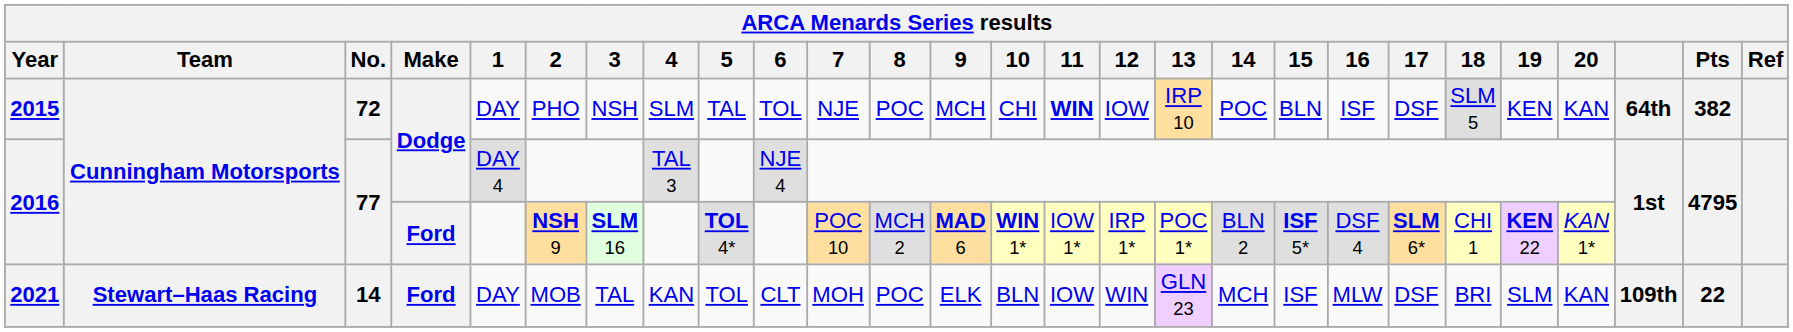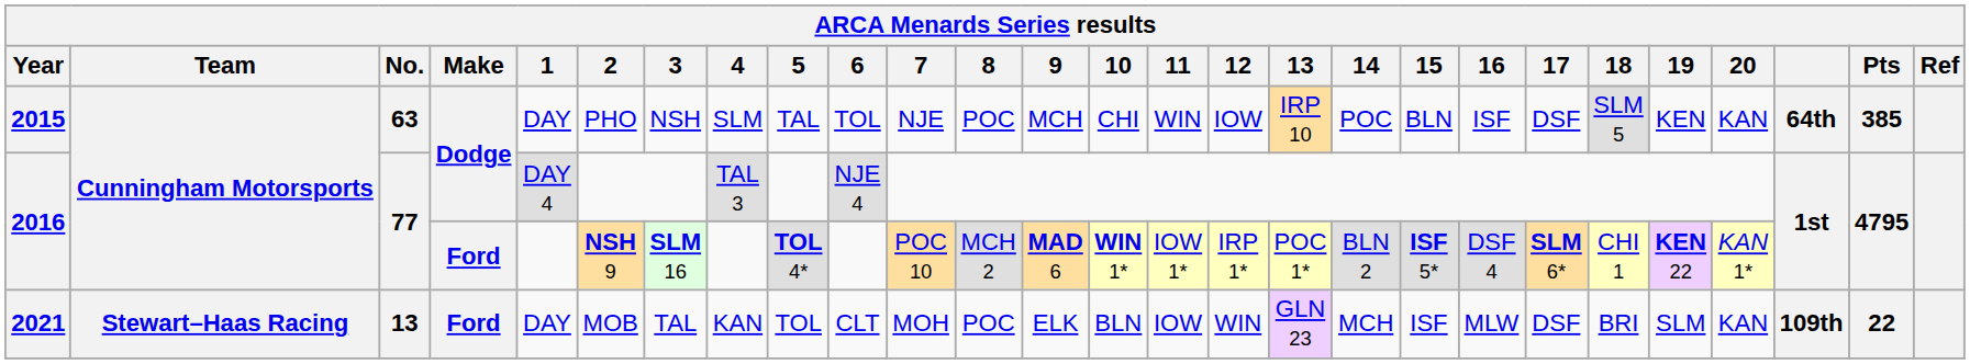2015 | No.: 72 -> 63
2015 | 11: bold -> normal
2015 | Pts: 382 -> 385
2021 | No.: 14 -> 13
